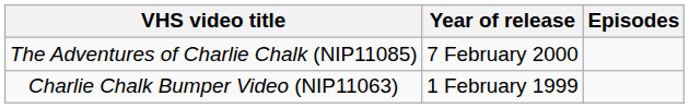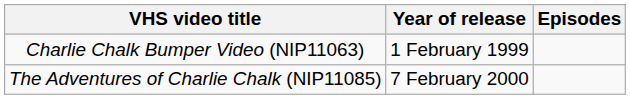rows swapped: Charlie Chalk Bumper Video (NIP11063) <-> The Adventures of Charlie Chalk (NIP11085)
